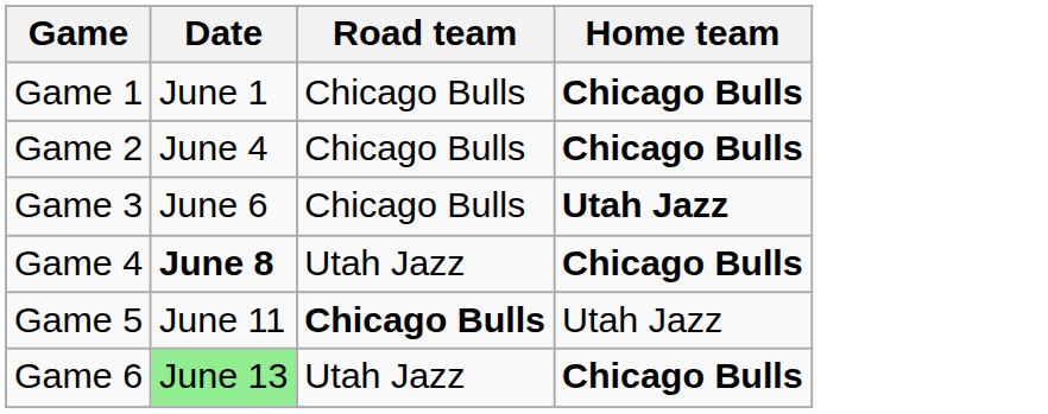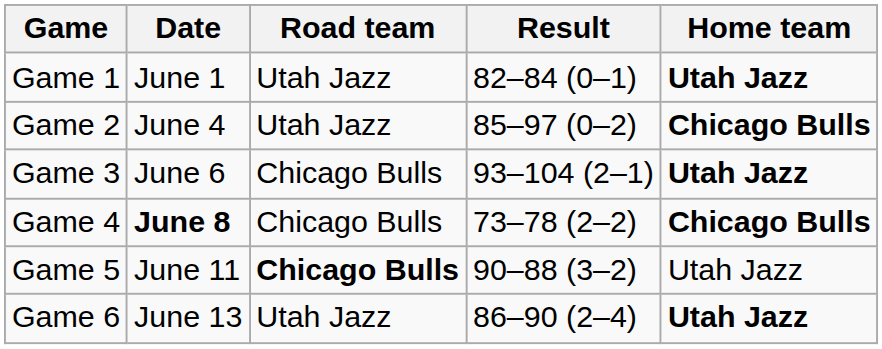+ column: Result | 82–84 (0–1) | 85–97 (0–2) | 93–104 (2–1) | 73–78 (2–2) | 90–88 (3–2) | 86–90 (2–4)
Game 1 | Road team: Chicago Bulls -> Utah Jazz
Game 1 | Home team: Chicago Bulls -> Utah Jazz
Game 2 | Road team: Chicago Bulls -> Utah Jazz
Game 4 | Road team: Utah Jazz -> Chicago Bulls
Game 6 | Date: lightgreen background -> no background
Game 6 | Home team: Chicago Bulls -> Utah Jazz
